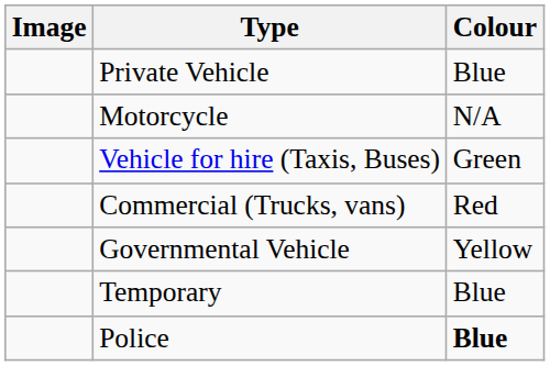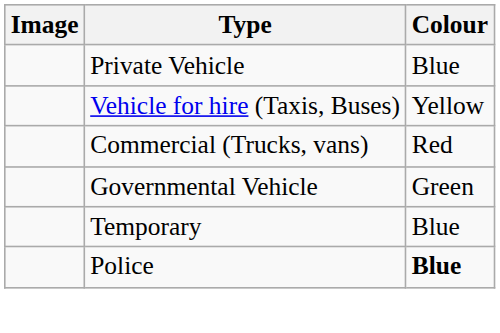- row: Motorcycle | N/A
Vehicle for hire (Taxis, Buses) | Colour: Green -> Yellow
Governmental Vehicle | Colour: Yellow -> Green
